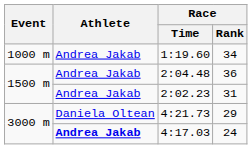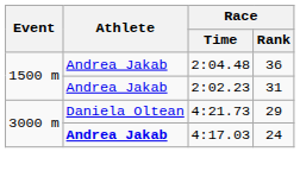- row: 1000 m | Andrea Jakab | 1:19.60 | 34
